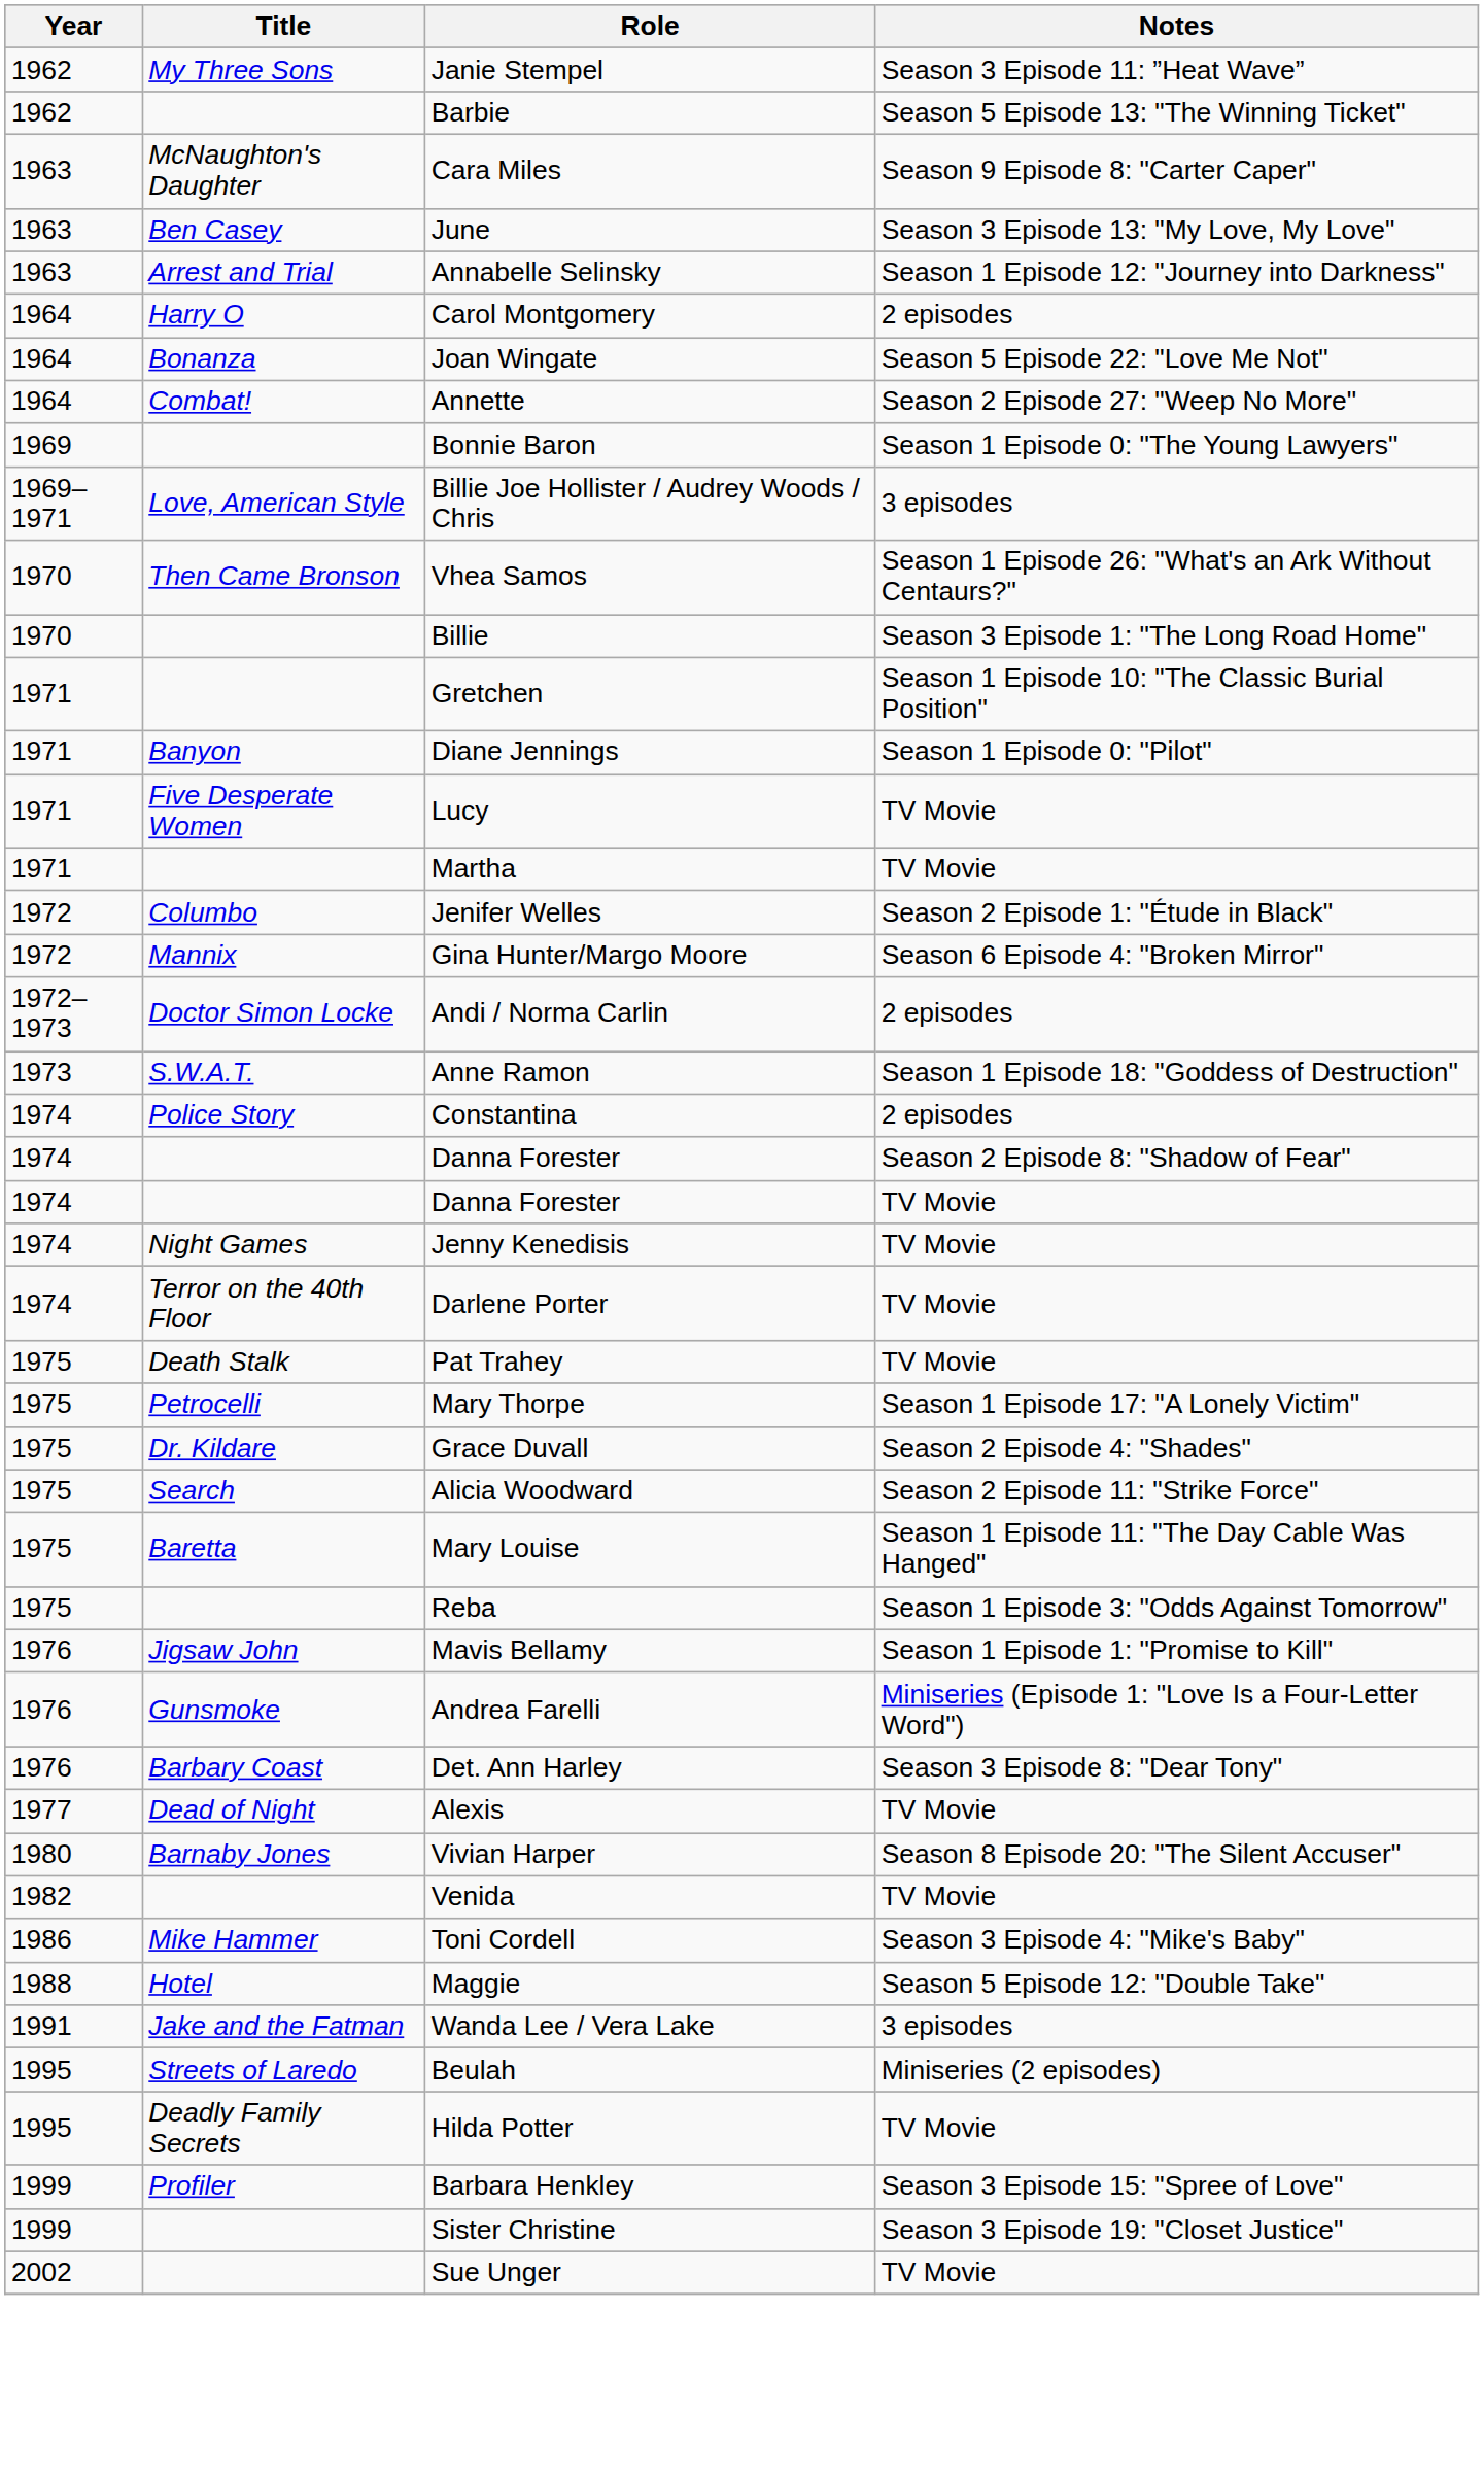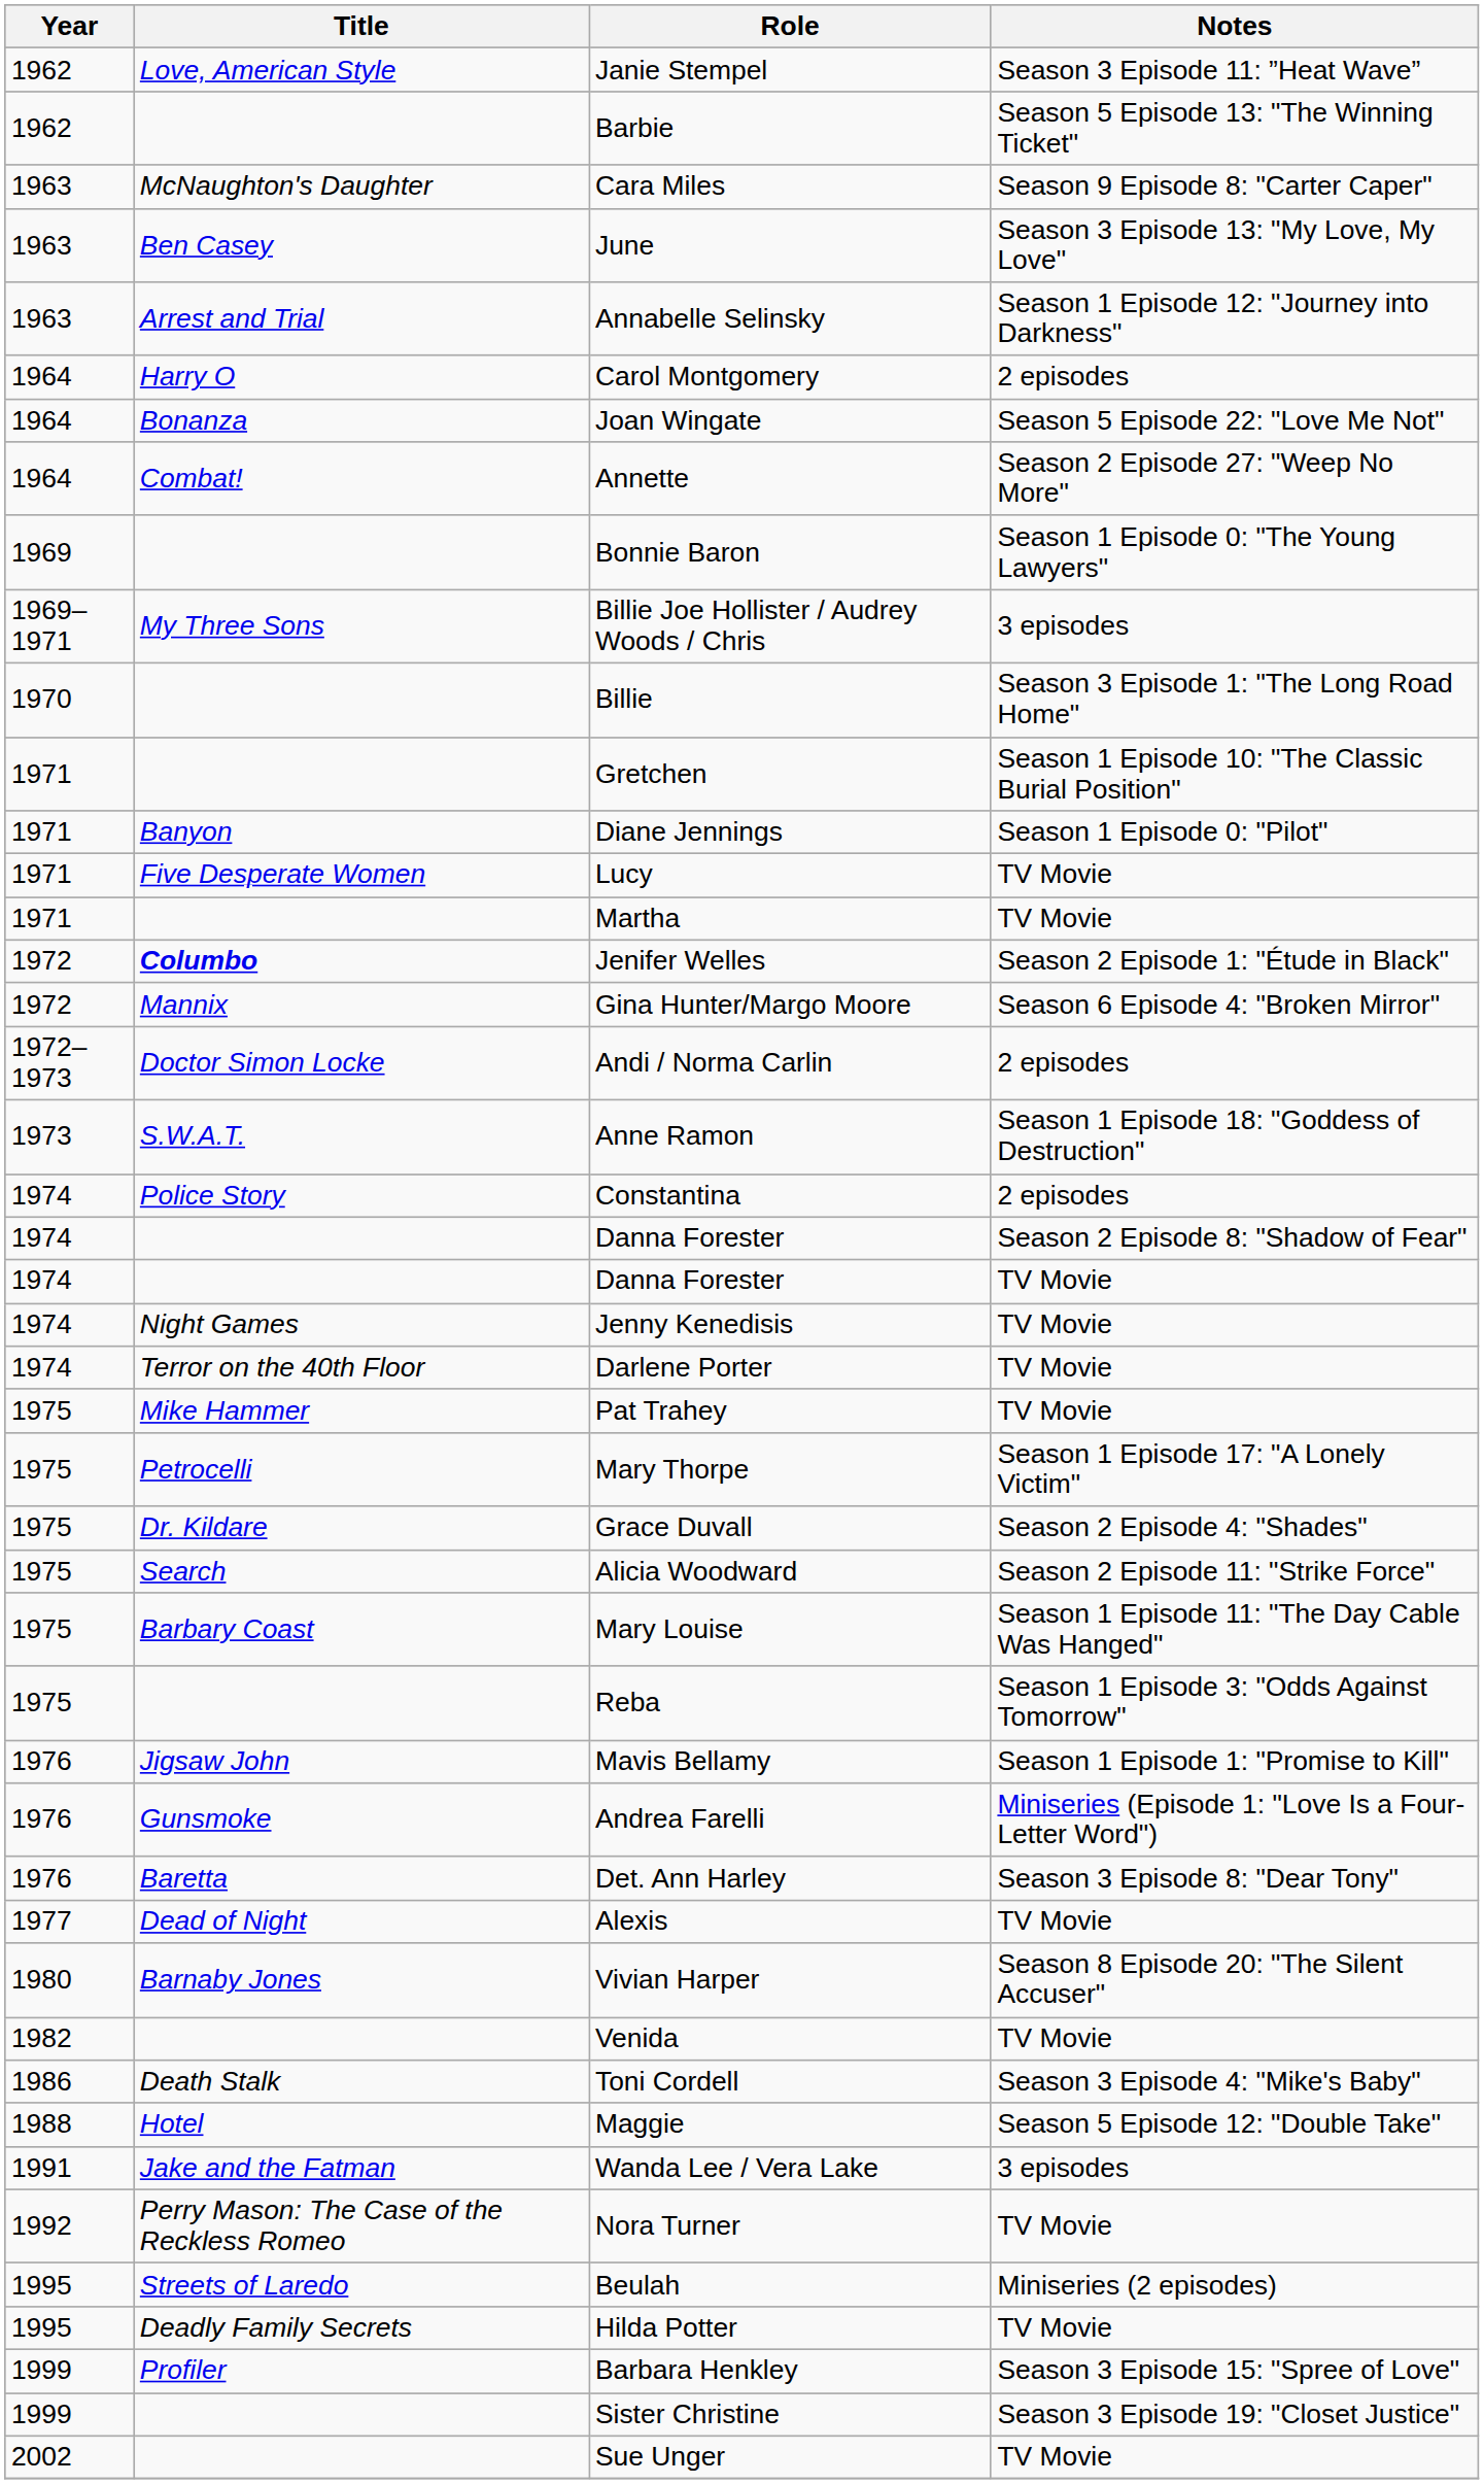Janie Stempel | Title: My Three Sons -> Love, American Style
Billie Joe Hollister / Audrey Woods / Chris | Title: Love, American Style -> My Three Sons
- row: 1970 | Then Came Bronson | Vhea Samos | Season 1 Episode 26: "What's an Ark Without Centaurs?"
Jenifer Welles | Title: normal -> bold
Pat Trahey | Title: Death Stalk -> Mike Hammer
Mary Louise | Title: Baretta -> Barbary Coast
Det. Ann Harley | Title: Barbary Coast -> Baretta
Toni Cordell | Title: Mike Hammer -> Death Stalk
+ row: 1992 | Perry Mason: The Case of the Reckless Romeo | Nora Turner | TV Movie
